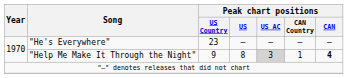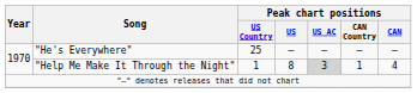"He's Everywhere" | Peak chart positions / US Country: 23 -> 25
"Help Me Make It Through the Night" | Peak chart positions / US Country: 9 -> 1
"Help Me Make It Through the Night" | Peak chart positions / CAN: bold -> normal
